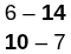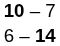rows swapped: 6 – 14 <-> 10 – 7
